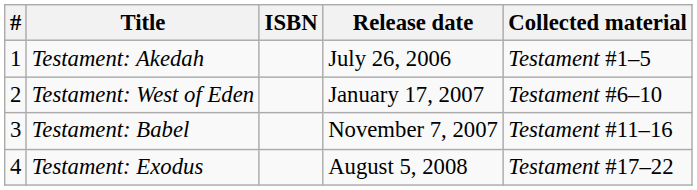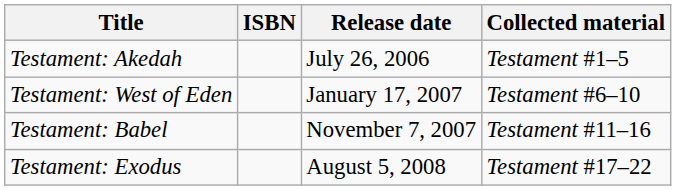- column: # | 1 | 2 | 3 | 4
